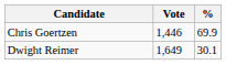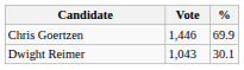Dwight Reimer | Vote: 1,649 -> 1,043
